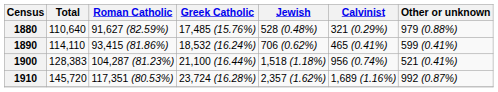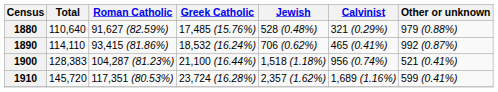1890 | Other or unknown: 599 (0.41%) -> 992 (0.87%)
1910 | Other or unknown: 992 (0.87%) -> 599 (0.41%)
